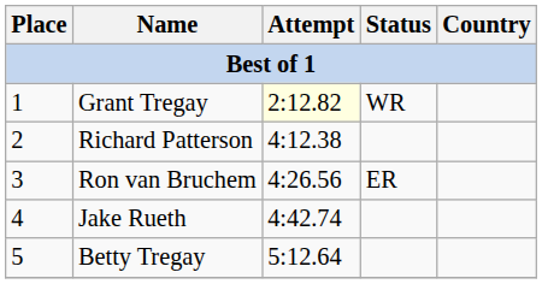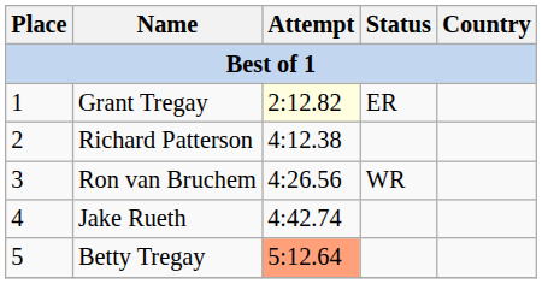Grant Tregay | Status: WR -> ER
Ron van Bruchem | Status: ER -> WR
Betty Tregay | Attempt: no background -> lightsalmon background
